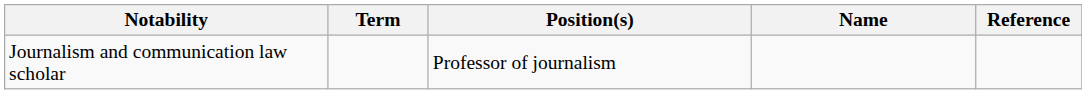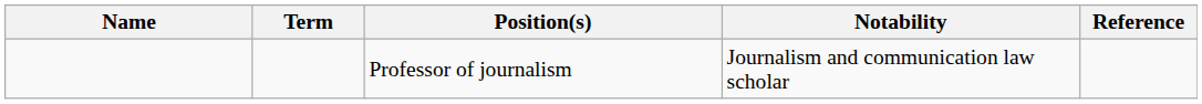columns swapped: Name <-> Notability
